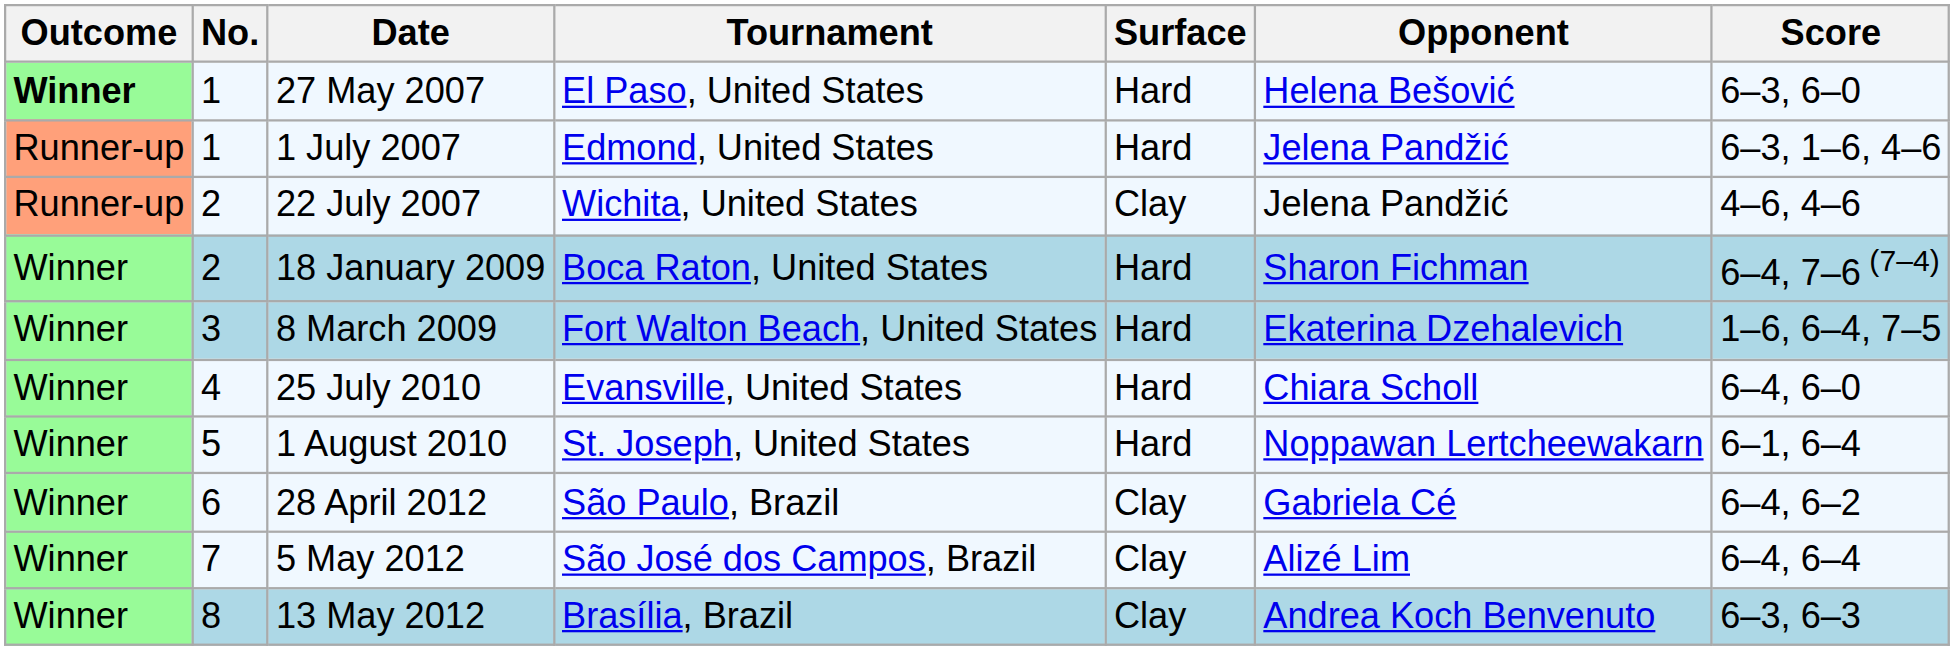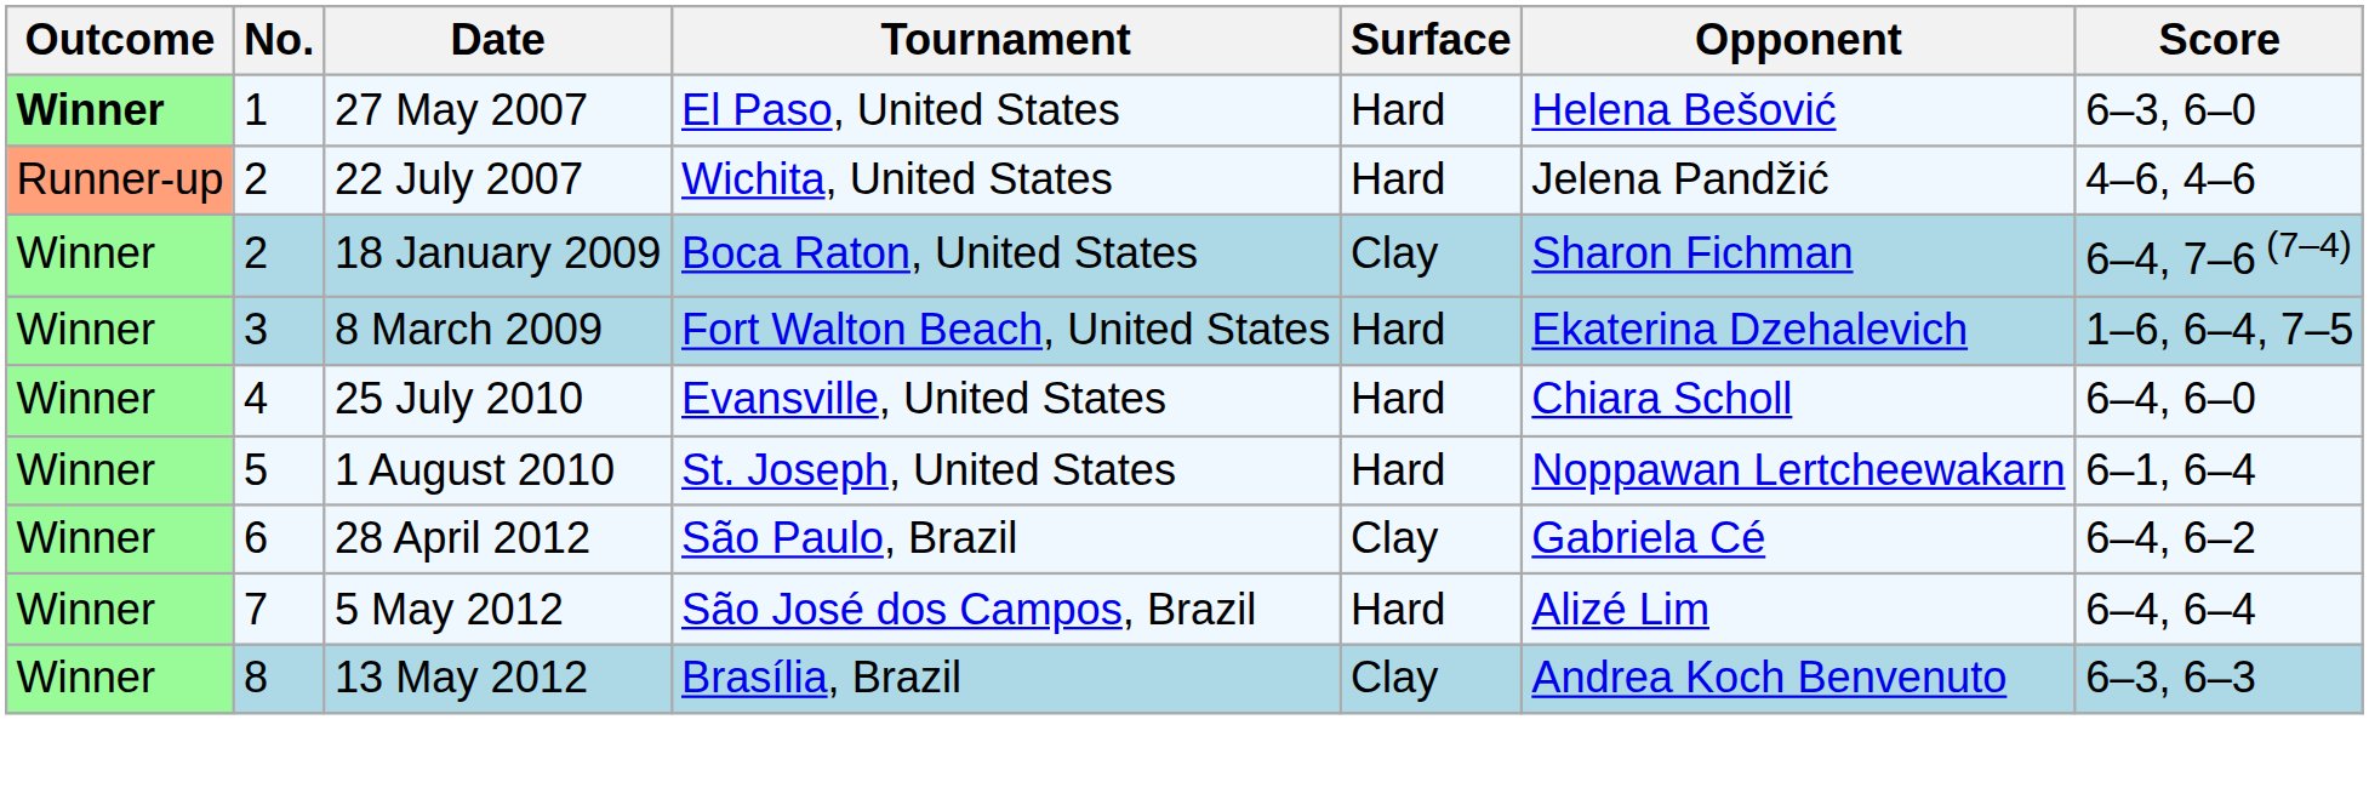- row: Runner-up | 1 | 1 July 2007 | Edmond, United States | Hard | Jelena Pandžić | 6–3, 1–6, 4–6
22 July 2007 | Surface: Clay -> Hard
18 January 2009 | Surface: Hard -> Clay
5 May 2012 | Surface: Clay -> Hard
